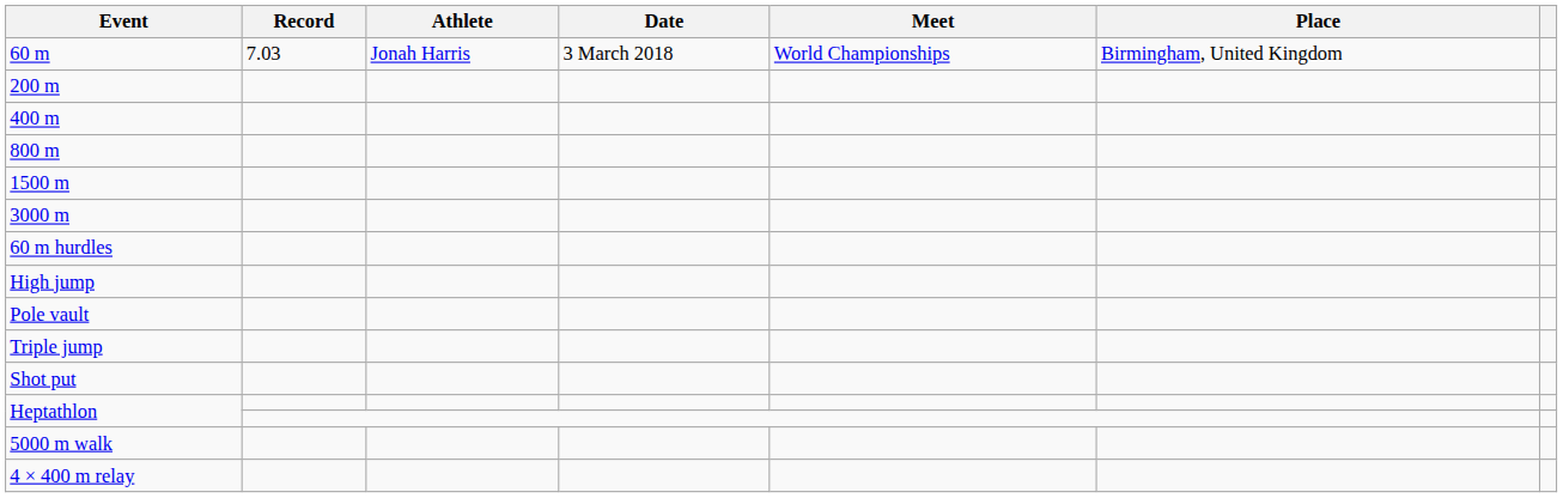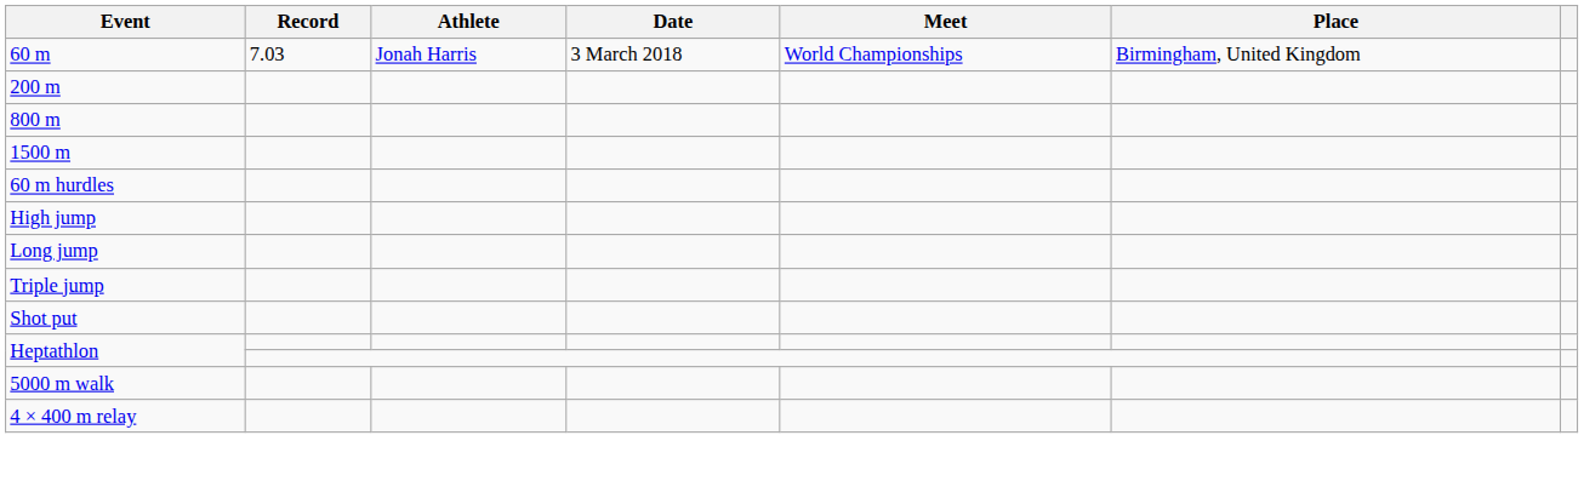- row: 400 m
- row: 3000 m
- row: Pole vault
+ row: Long jump
